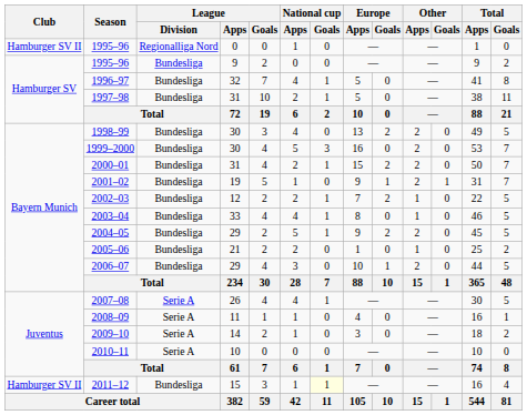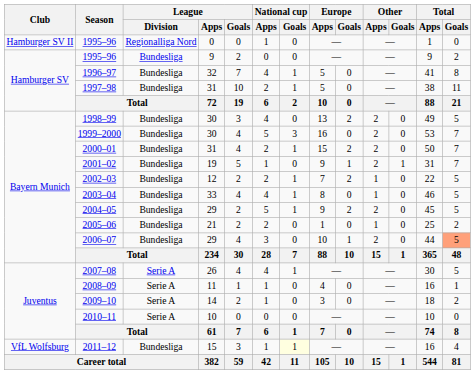2006–07 | Total / Goals: no background -> lightsalmon background
2011–12 | Club: Hamburger SV II -> VfL Wolfsburg
